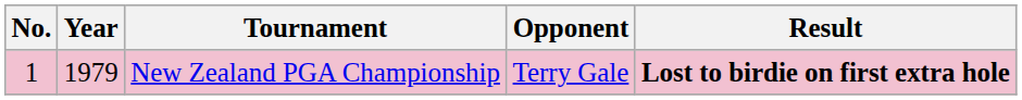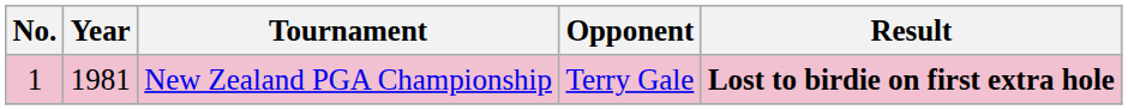New Zealand PGA Championship | Year: 1979 -> 1981
